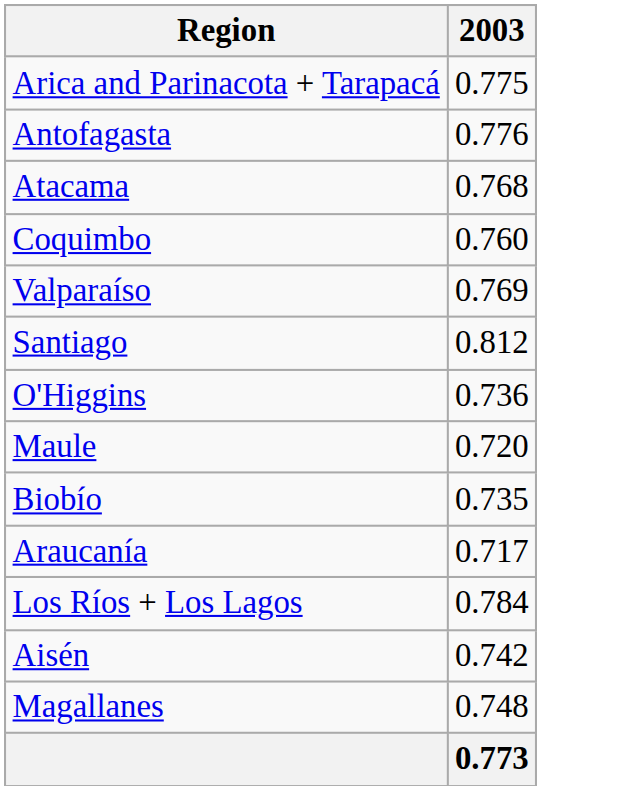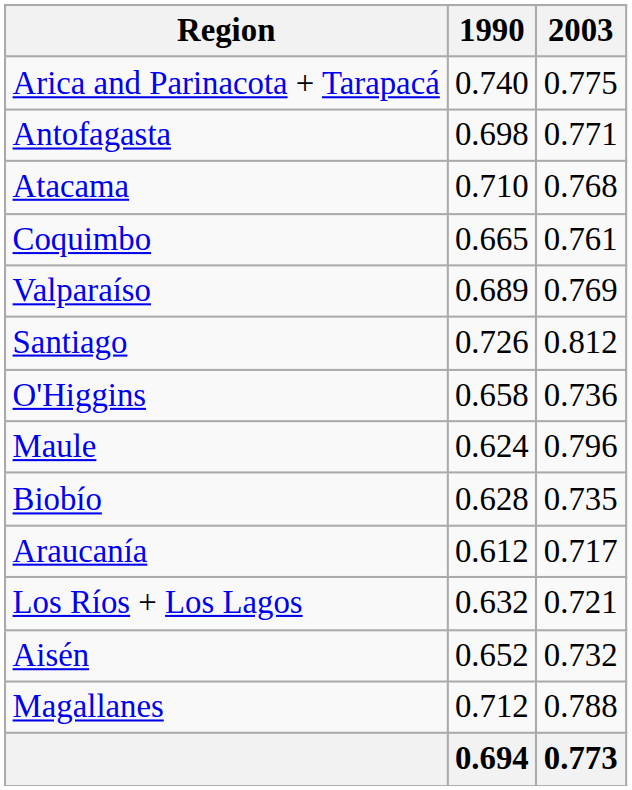+ column: 1990 | 0.740 | 0.698 | 0.710 | 0.665 | 0.689 | 0.726 | 0.658 | 0.624 | 0.628 | 0.612 | 0.632 | 0.652 | 0.712 | 0.694
Antofagasta | 2003: 0.776 -> 0.771
Coquimbo | 2003: 0.760 -> 0.761
Maule | 2003: 0.720 -> 0.796
Los Ríos + Los Lagos | 2003: 0.784 -> 0.721
Aisén | 2003: 0.742 -> 0.732
Magallanes | 2003: 0.748 -> 0.788
